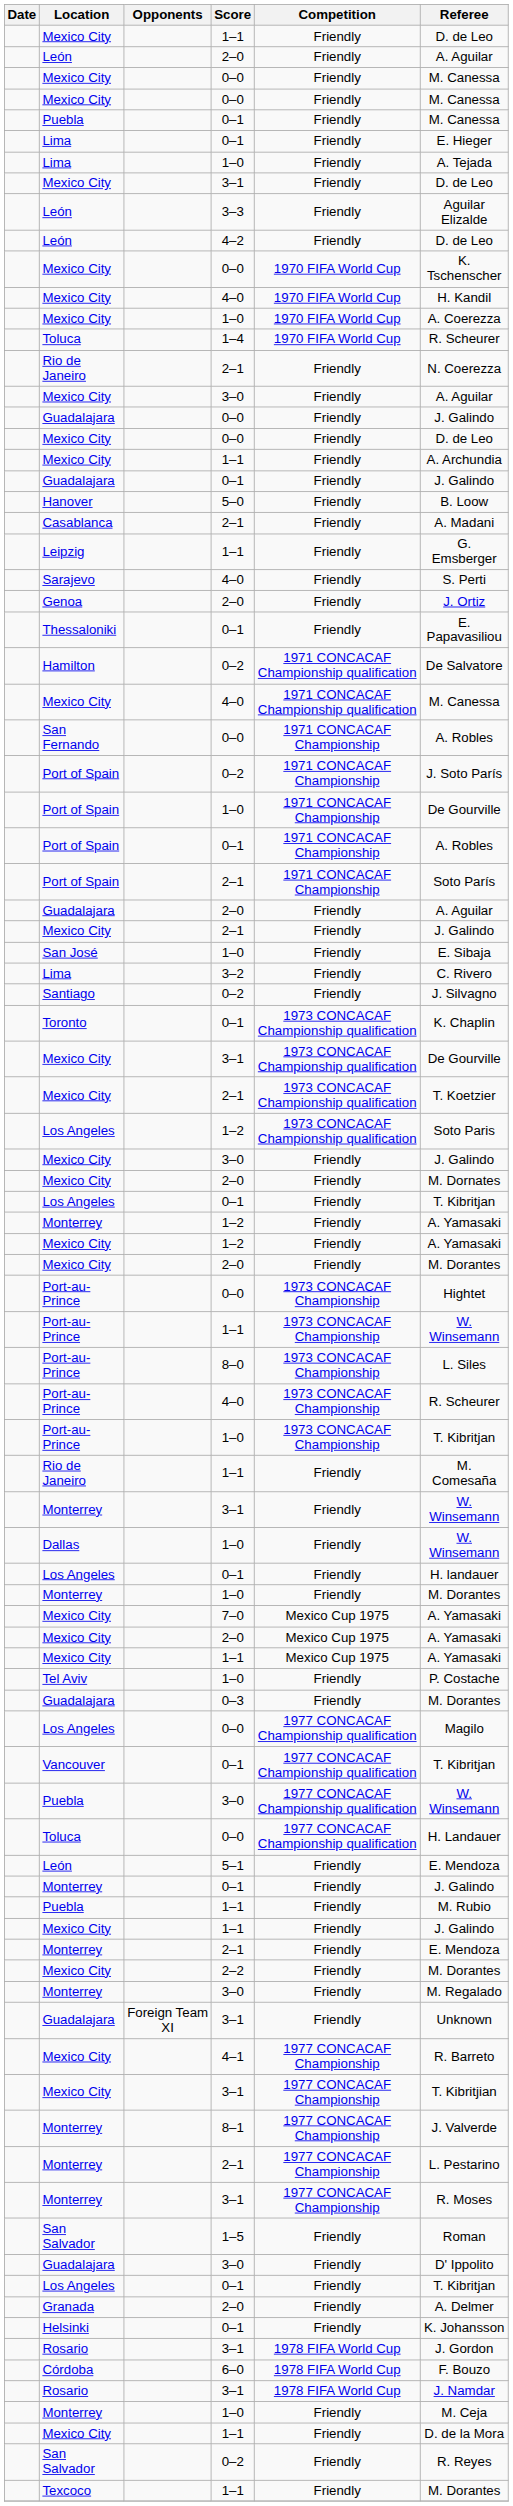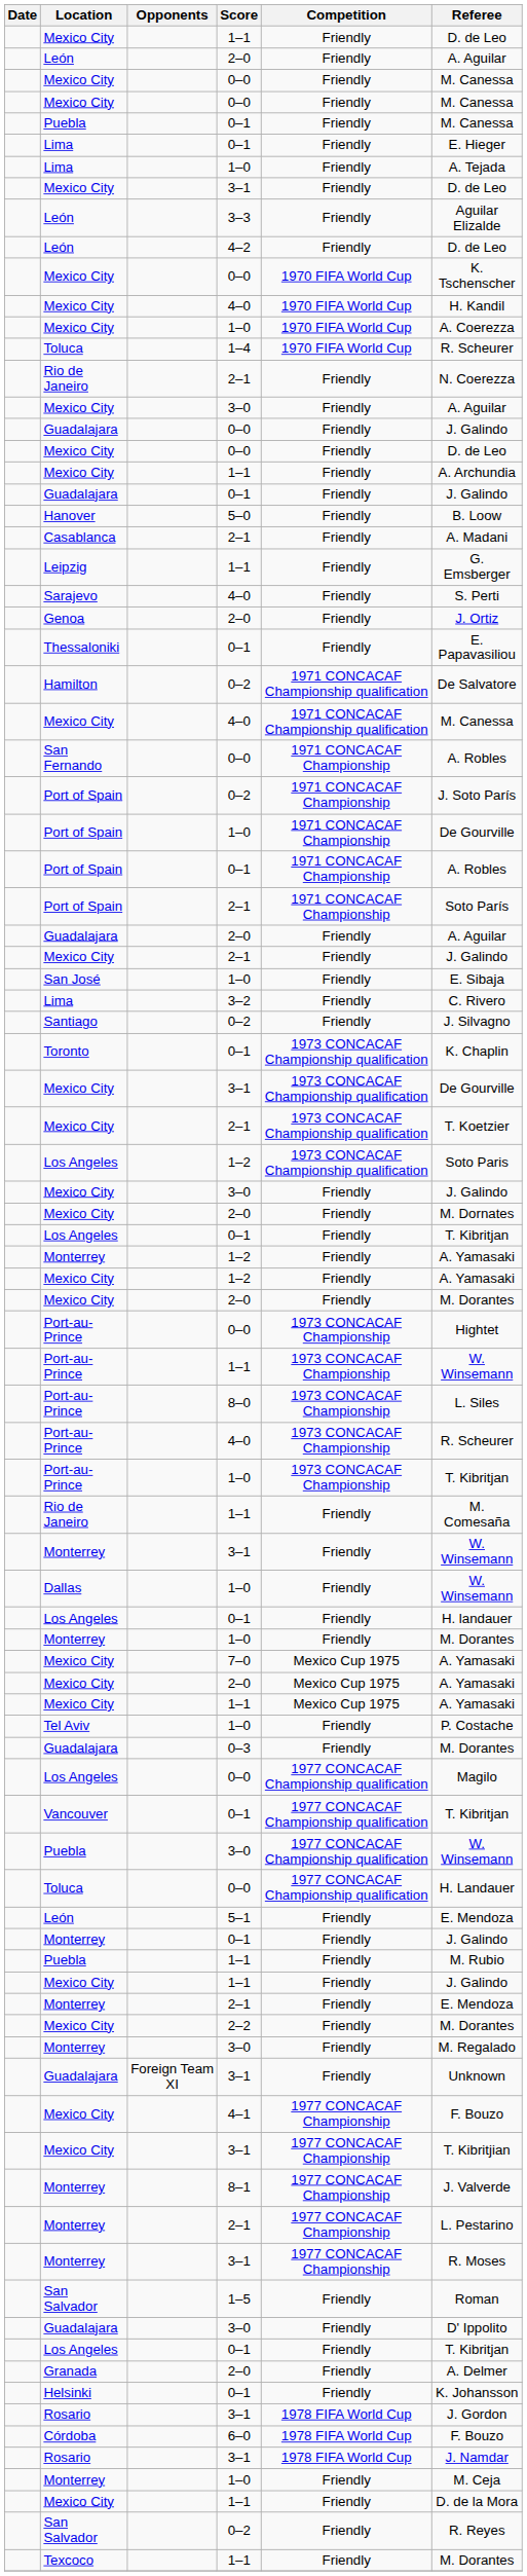Mexico City / 4–1 | Referee: R. Barreto -> F. Bouzo
